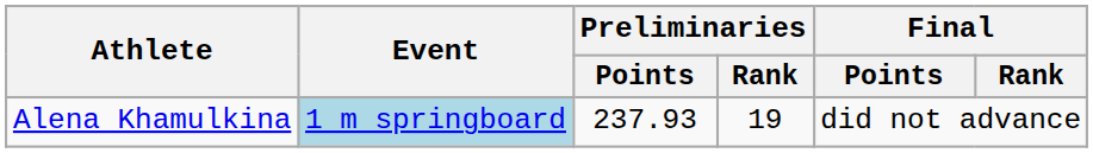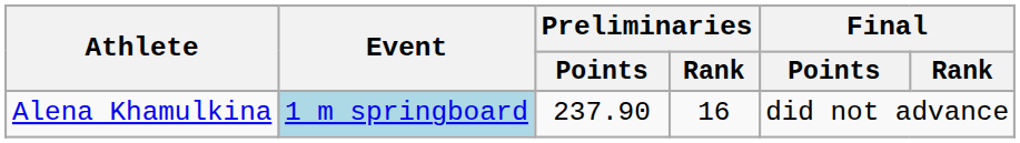Alena Khamulkina | Preliminaries / Points: 237.93 -> 237.90
Alena Khamulkina | Preliminaries / Rank: 19 -> 16
